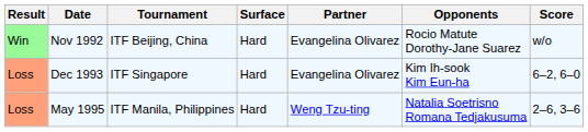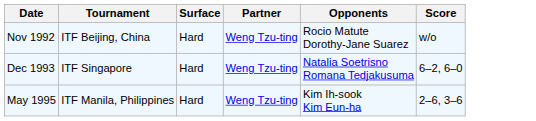- column: Result | Win | Loss | Loss
Nov 1992 | Partner: Evangelina Olivarez -> Weng Tzu-ting
Dec 1993 | Partner: Evangelina Olivarez -> Weng Tzu-ting
Dec 1993 | Opponents: Kim Ih-sook Kim Eun-ha -> Natalia Soetrisno Romana Tedjakusuma
May 1995 | Opponents: Natalia Soetrisno Romana Tedjakusuma -> Kim Ih-sook Kim Eun-ha
